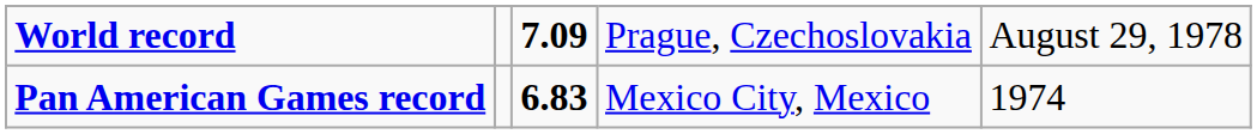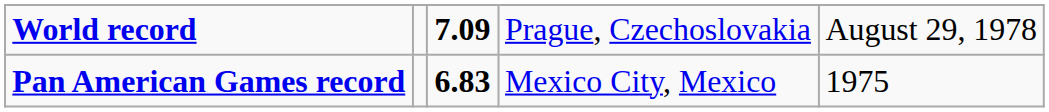Pan American Games record | column 5: 1974 -> 1975
